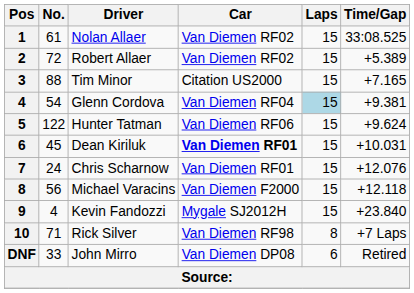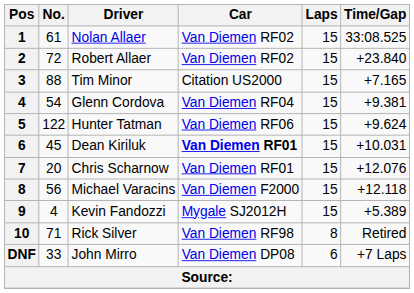Robert Allaer | Time/Gap: +5.389 -> +23.840
Glenn Cordova | Laps: lightblue background -> no background
Chris Scharnow | No.: 24 -> 20
Kevin Fandozzi | Time/Gap: +23.840 -> +5.389
Rick Silver | Time/Gap: +7 Laps -> Retired
John Mirro | Time/Gap: Retired -> +7 Laps
